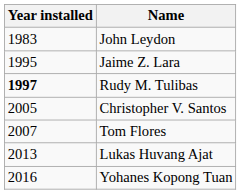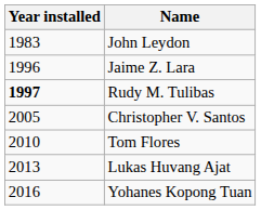Jaime Z. Lara | Year installed: 1995 -> 1996
Tom Flores | Year installed: 2007 -> 2010
